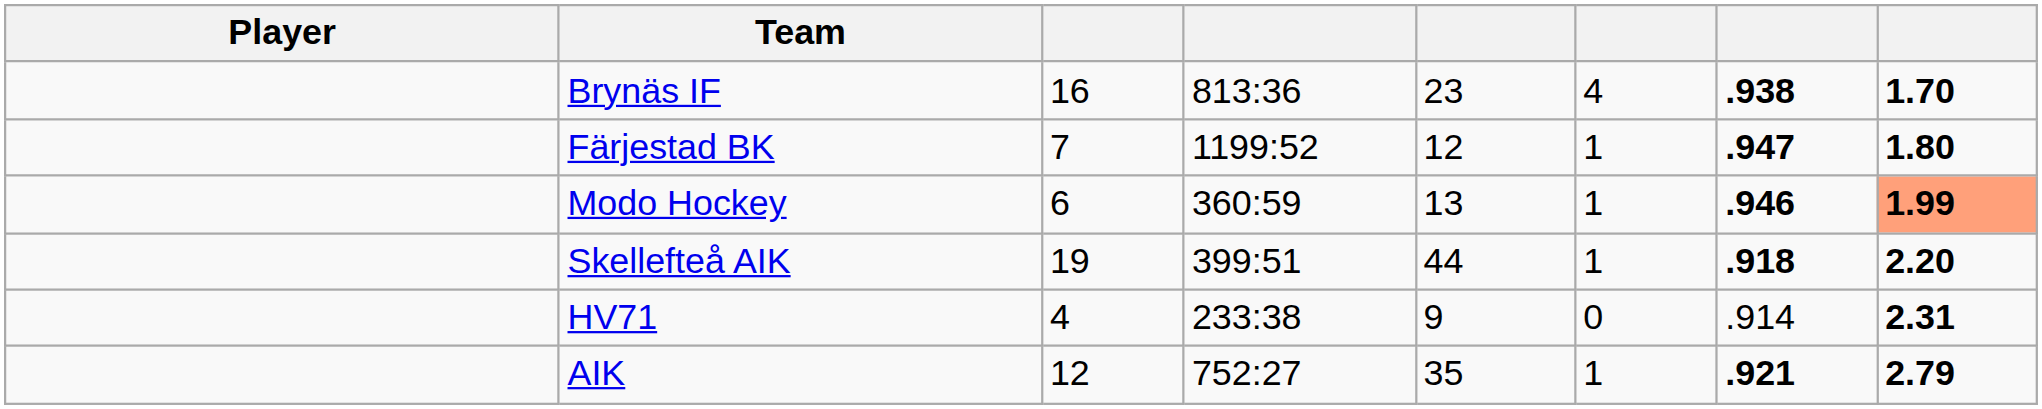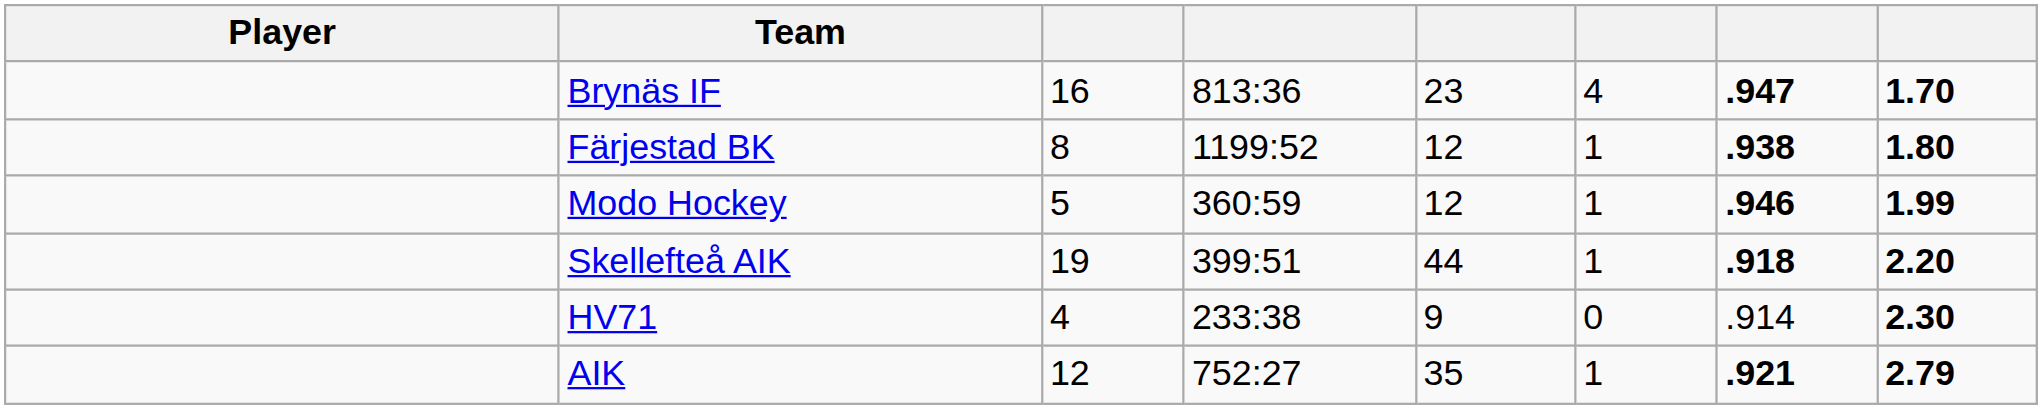Brynäs IF | column 7: .938 -> .947
Färjestad BK | column 3: 7 -> 8
Färjestad BK | column 7: .947 -> .938
Modo Hockey | column 3: 6 -> 5
Modo Hockey | column 5: 13 -> 12
Modo Hockey | column 8: lightsalmon background -> no background
HV71 | column 8: 2.31 -> 2.30
